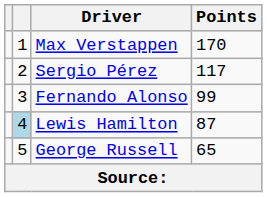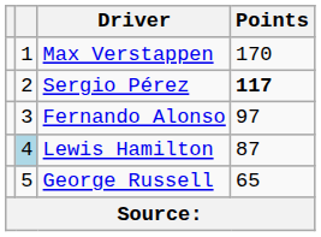Sergio Pérez | Points: normal -> bold
Fernando Alonso | Points: 99 -> 97
